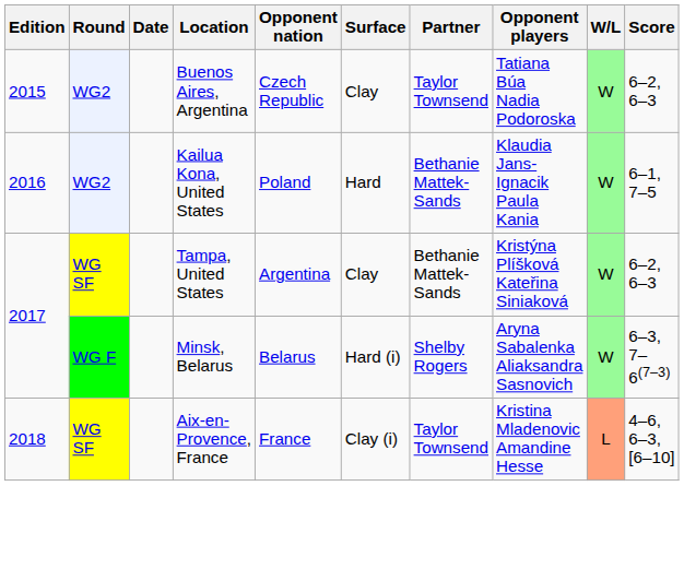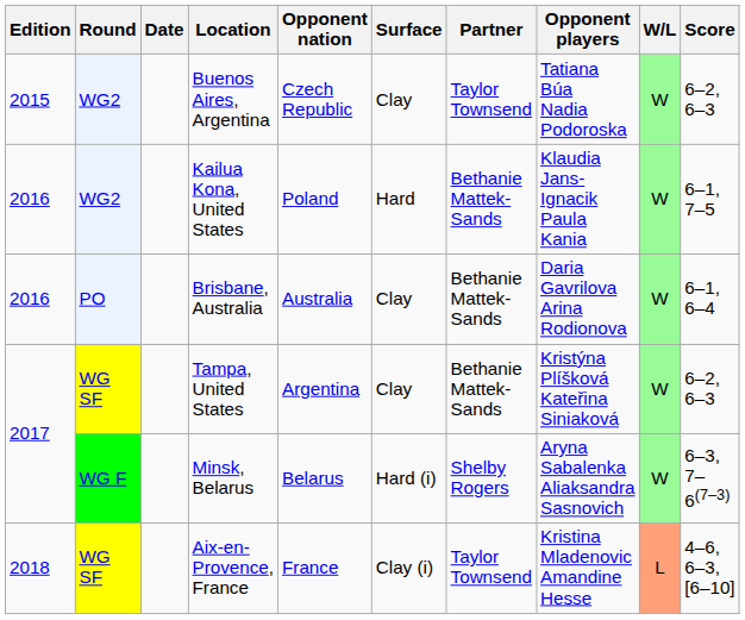+ row: 2016 | PO | Brisbane, Australia | Australia | Clay | Bethanie Mattek-Sands | Daria Gavrilova Arina Rodionova | W | 6–1, 6–4
